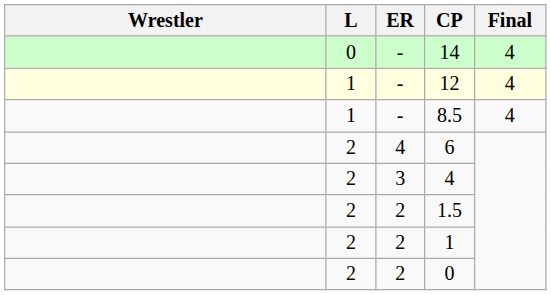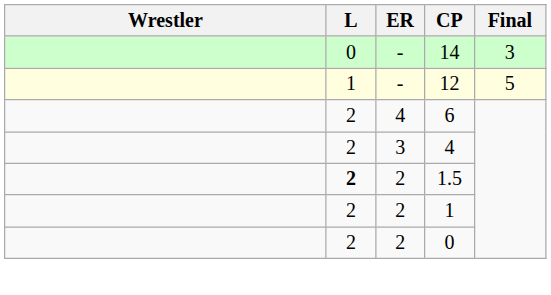14 | Final: 4 -> 3
12 | Final: 4 -> 5
- row: 1 | - | 8.5 | 4
1.5 | L: normal -> bold
